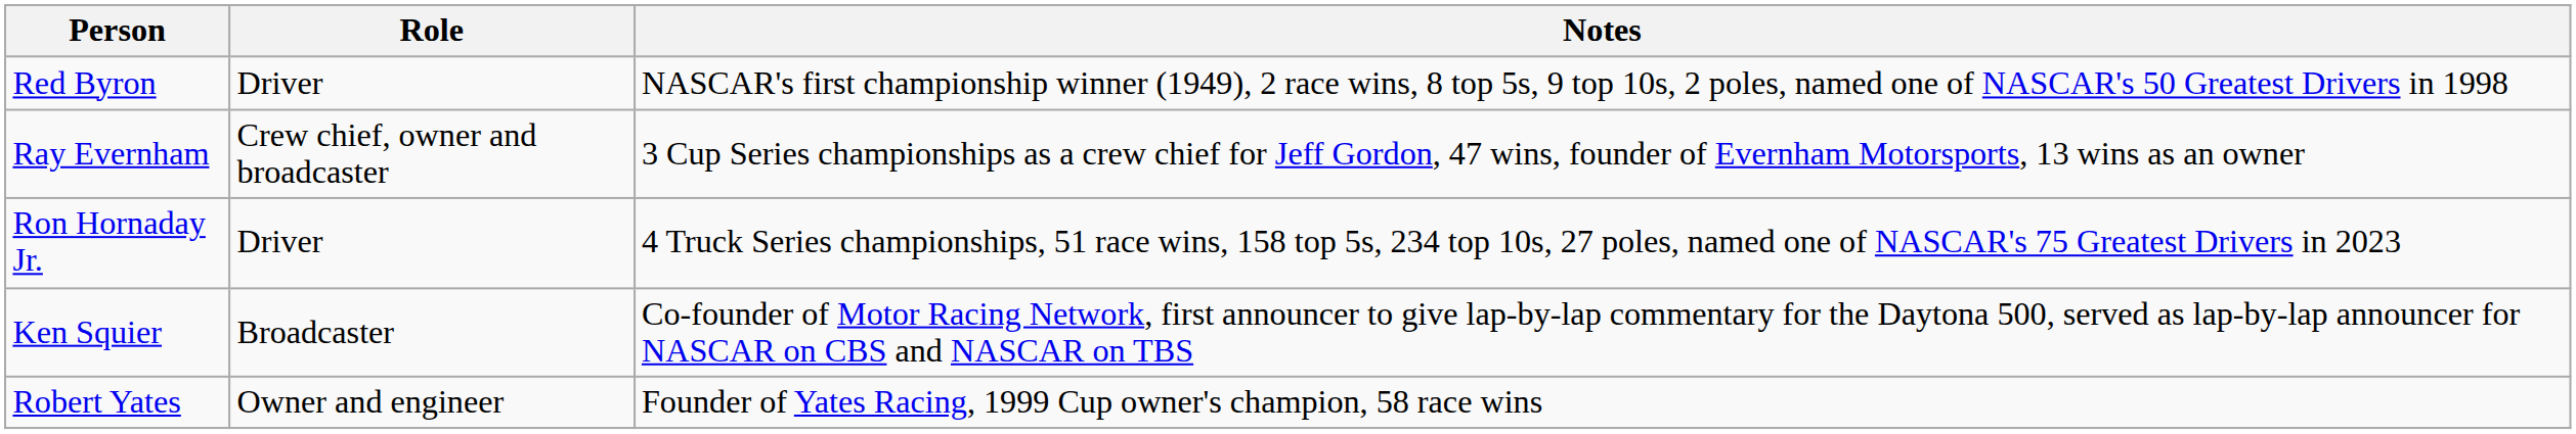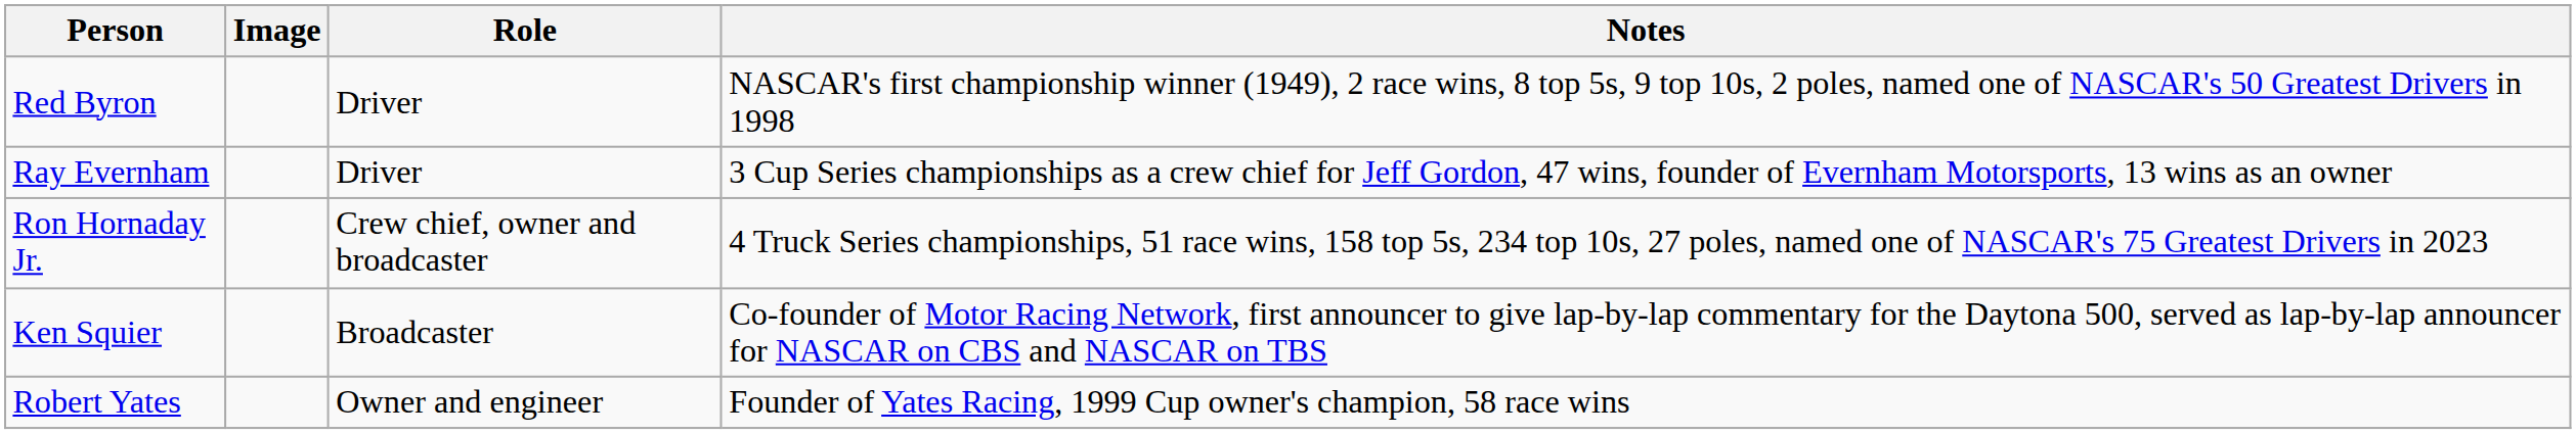+ column: Image
Ray Evernham | Role: Crew chief, owner and broadcaster -> Driver
Ron Hornaday Jr. | Role: Driver -> Crew chief, owner and broadcaster
